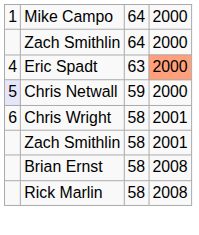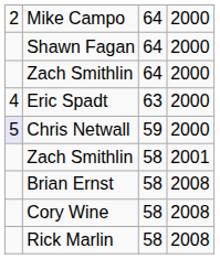Mike Campo | column 1: 1 -> 2
+ row: Shawn Fagan | 64 | 2000
Eric Spadt | column 4: lightsalmon background -> no background
- row: 6 | Chris Wright | 58 | 2001
+ row: Cory Wine | 58 | 2008
